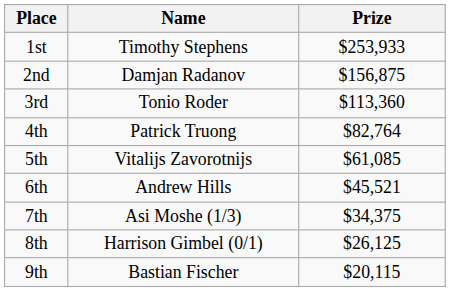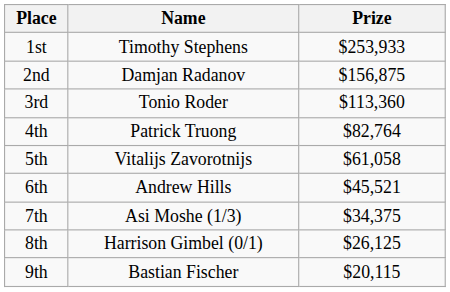5th | Prize: $61,085 -> $61,058
